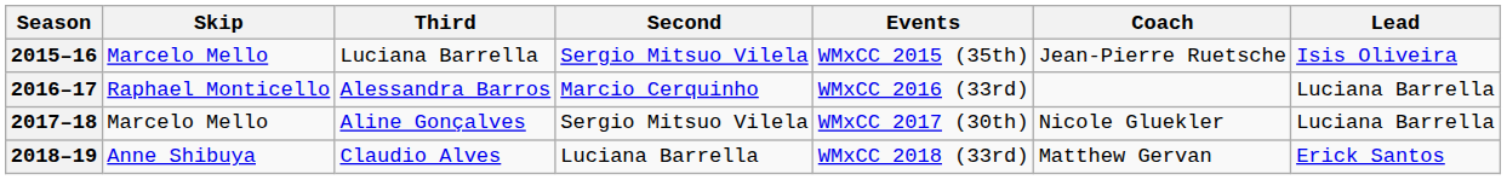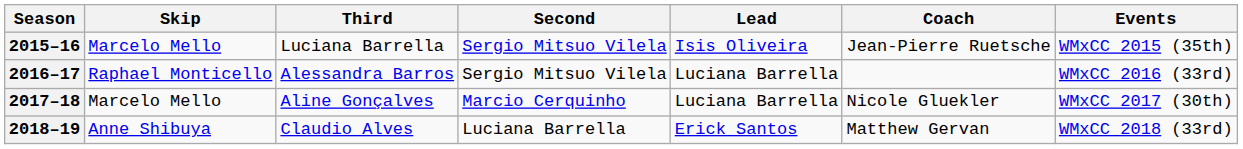columns swapped: Lead <-> Events
2016–17 | Second: Marcio Cerquinho -> Sergio Mitsuo Vilela
2017–18 | Second: Sergio Mitsuo Vilela -> Marcio Cerquinho
